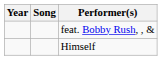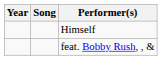rows swapped: Himself <-> feat. Bobby Rush, , &
